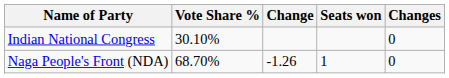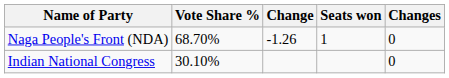rows swapped: Naga People's Front (NDA) <-> Indian National Congress
